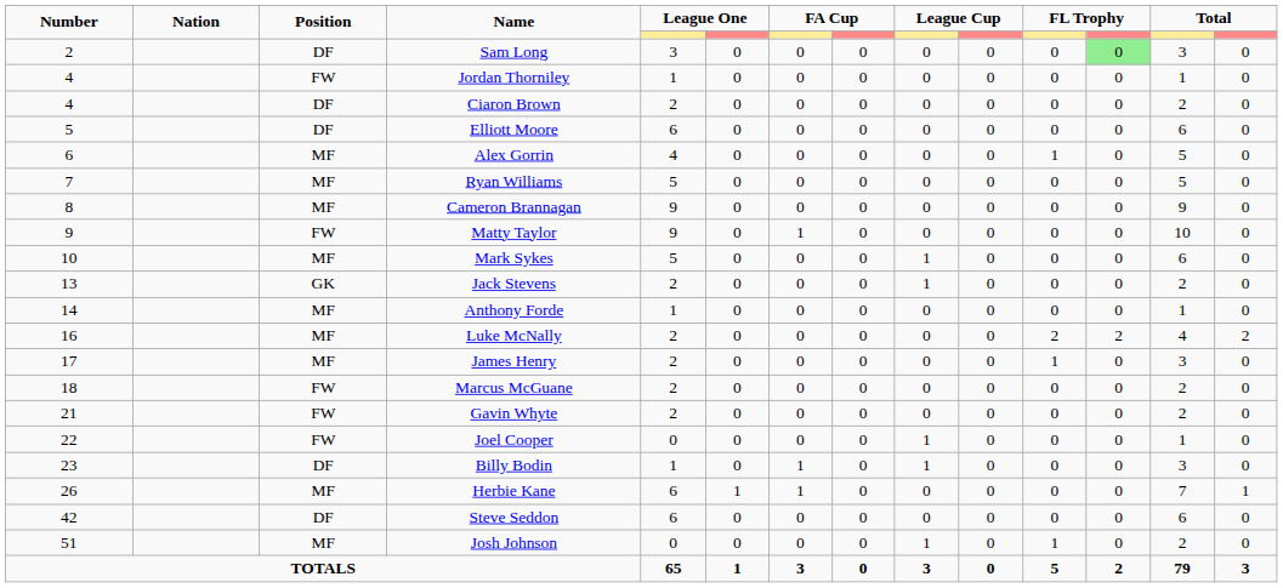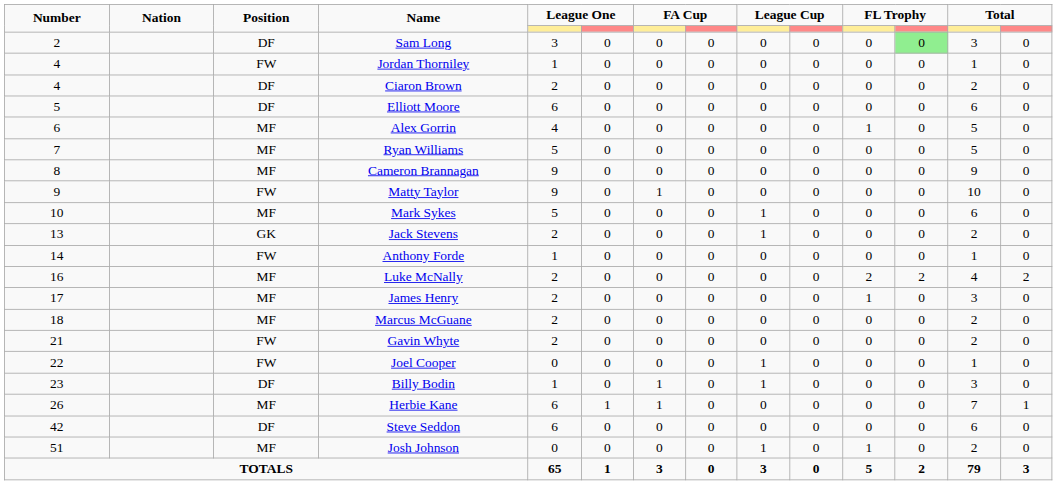Anthony Forde | Position: MF -> FW
Marcus McGuane | Position: FW -> MF
